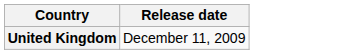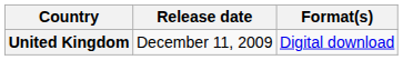+ column: Format(s) | Digital download
